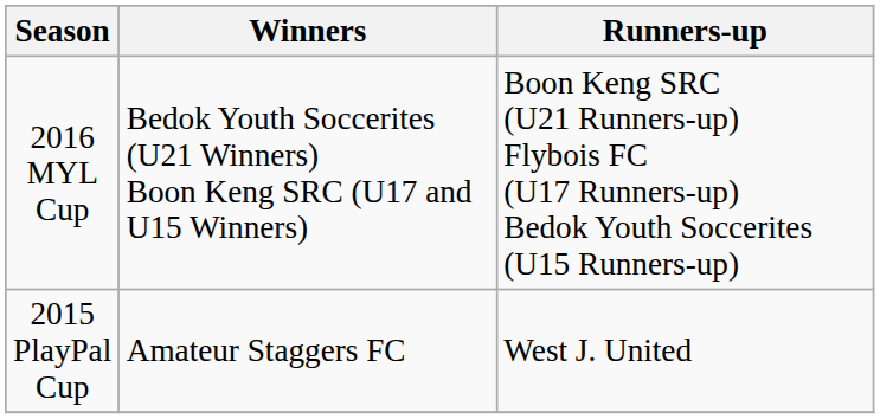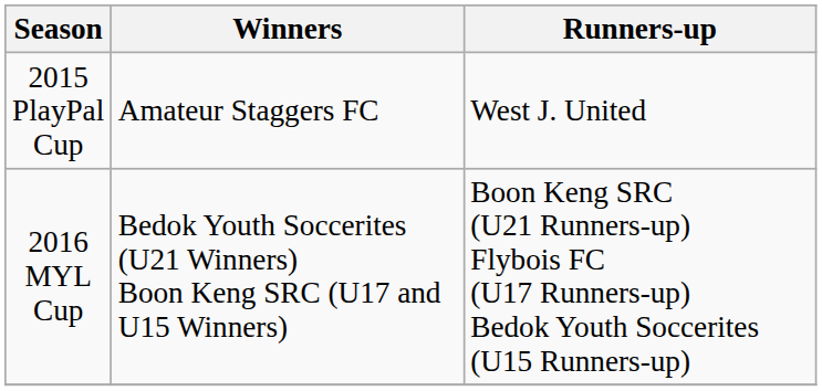rows swapped: 2015 PlayPal Cup <-> 2016 MYL Cup
